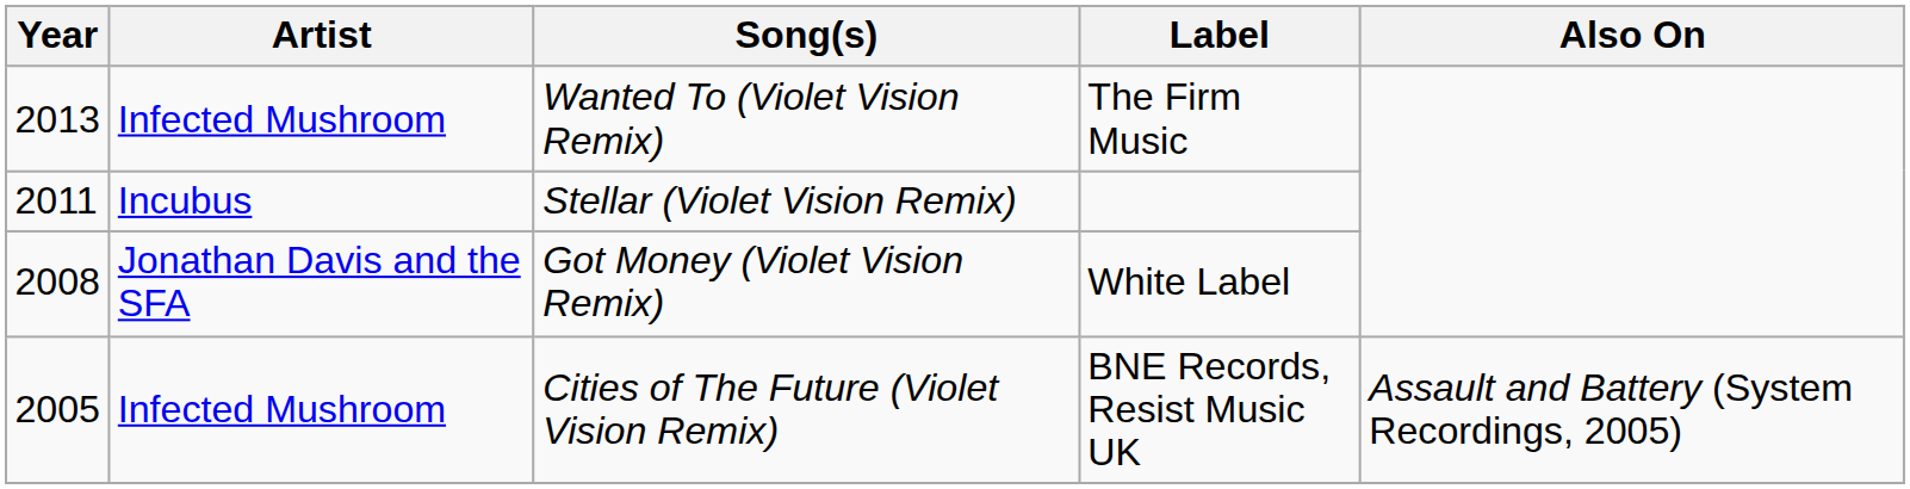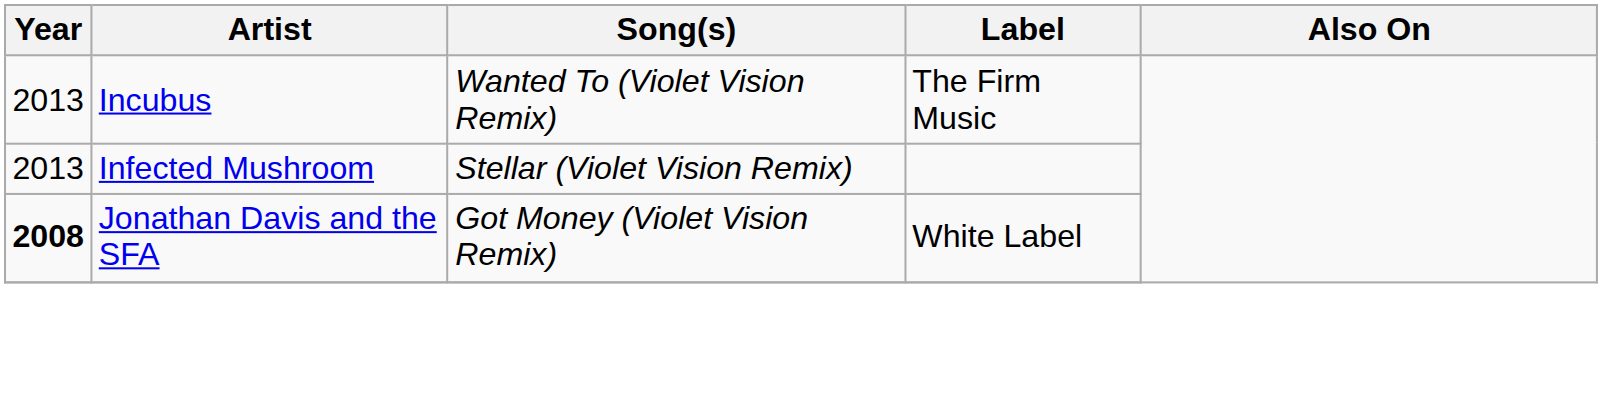Wanted To (Violet Vision Remix) | Artist: Infected Mushroom -> Incubus
Stellar (Violet Vision Remix) | Year: 2011 -> 2013
Stellar (Violet Vision Remix) | Artist: Incubus -> Infected Mushroom
Got Money (Violet Vision Remix) | Year: normal -> bold
- row: 2005 | Infected Mushroom | Cities of The Future (Violet Vision Remix) | BNE Records, Resist Music UK | Assault and Battery (System Recordings, 2005)
